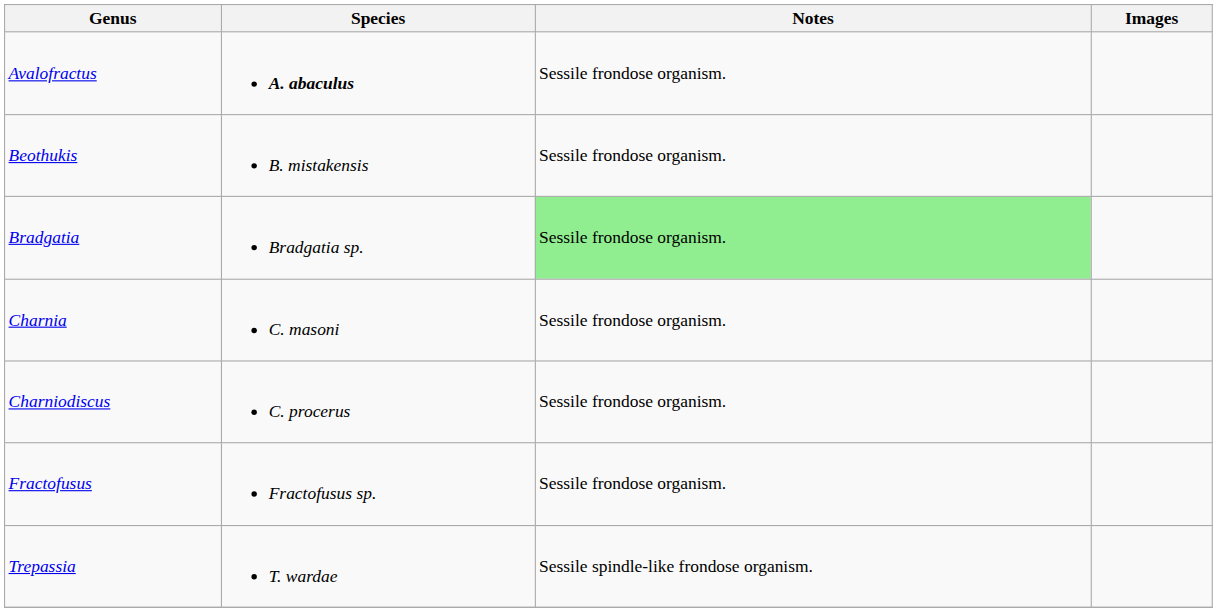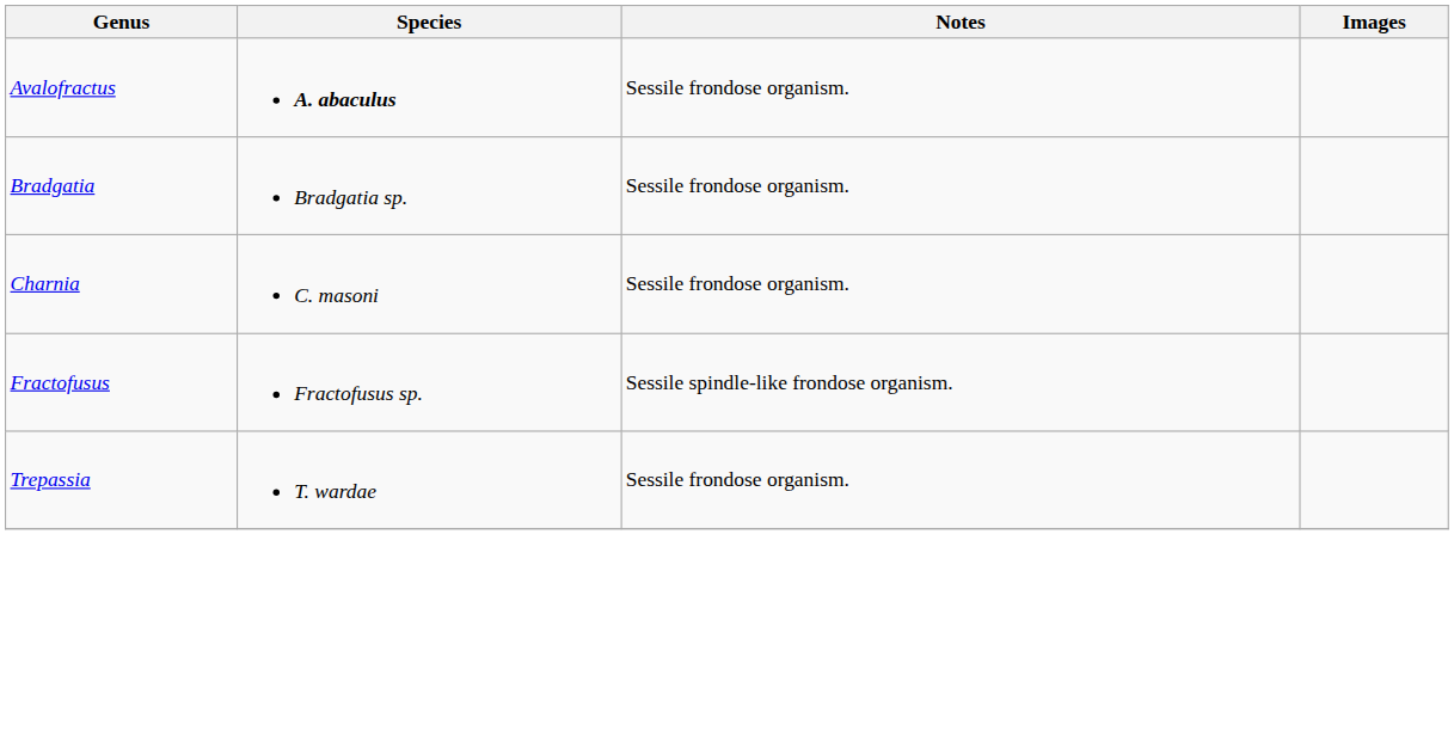- row: Beothukis | B. mistakensis | Sessile frondose organism.
Bradgatia | Notes: lightgreen background -> no background
- row: Charniodiscus | C. procerus | Sessile frondose organism.
Fractofusus | Notes: Sessile frondose organism. -> Sessile spindle-like frondose organism.
Trepassia | Notes: Sessile spindle-like frondose organism. -> Sessile frondose organism.
